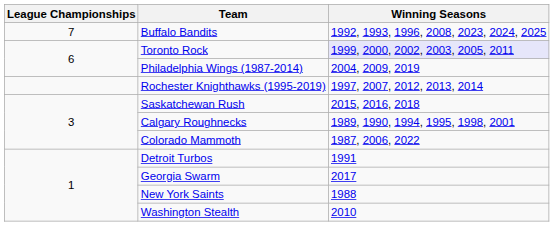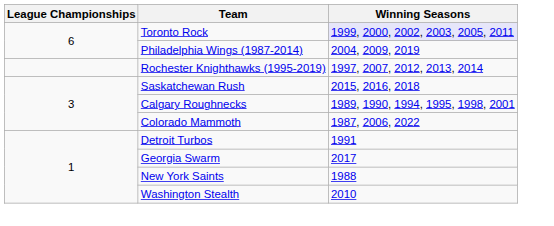- row: 7 | Buffalo Bandits | 1992, 1993, 1996, 2008, 2023, 2024, 2025
